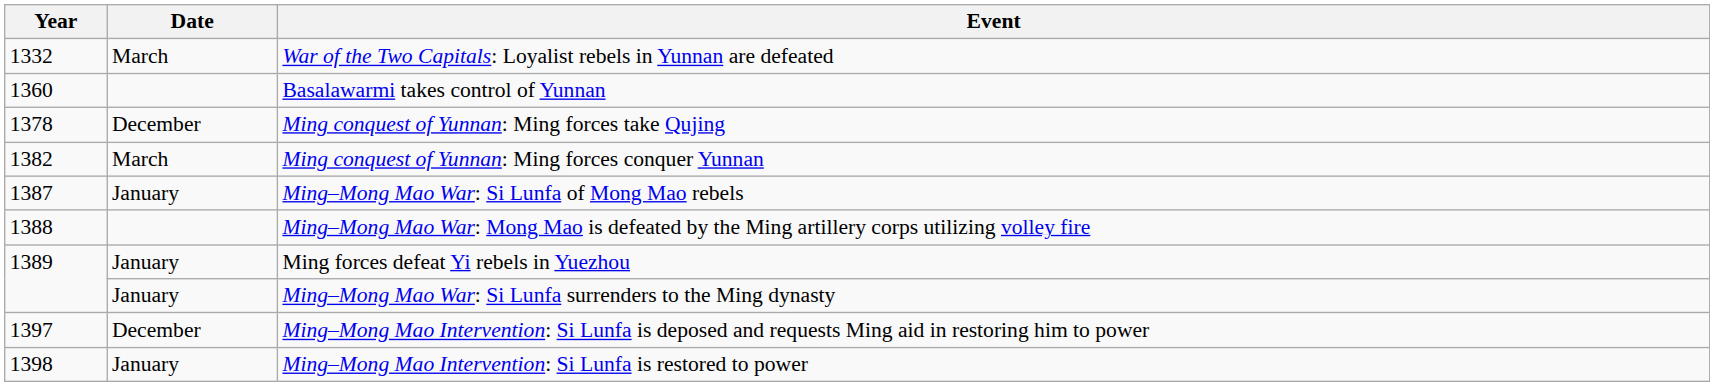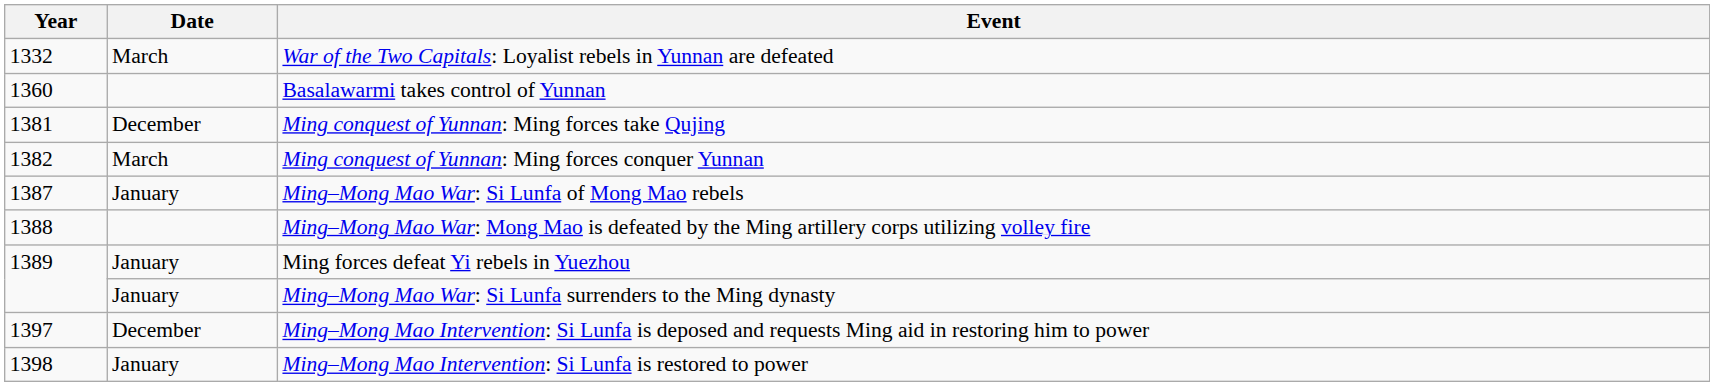Ming conquest of Yunnan: Ming forces take Qujing | Year: 1378 -> 1381
